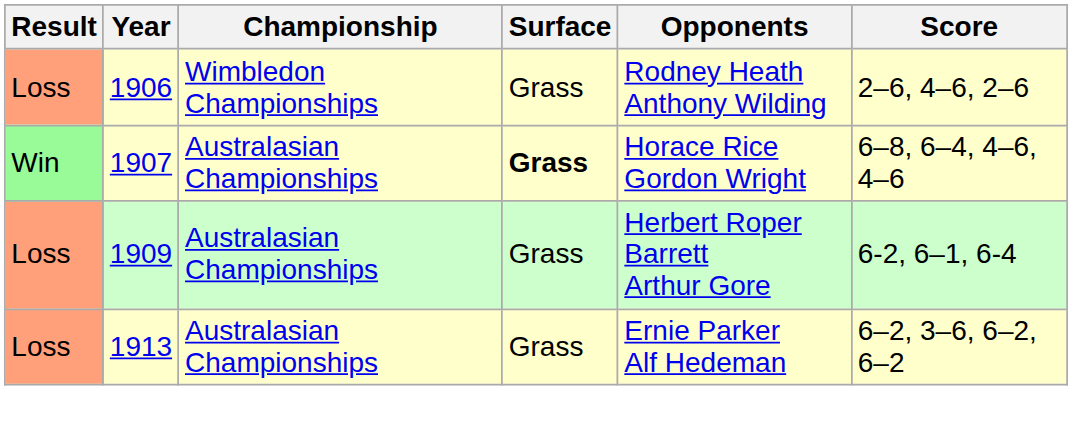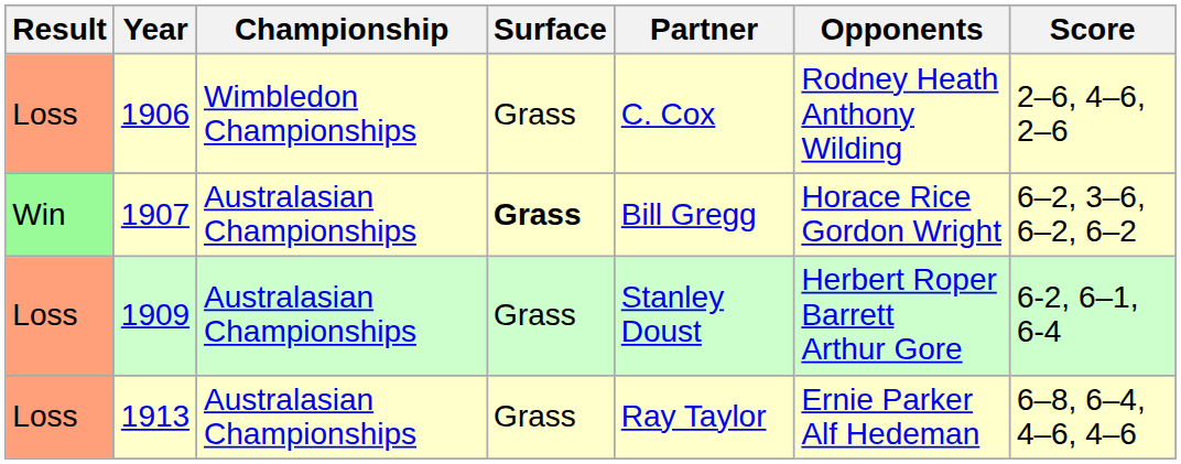+ column: Partner | C. Cox | Bill Gregg | Stanley Doust | Ray Taylor
1907 | Score: 6–8, 6–4, 4–6, 4–6 -> 6–2, 3–6, 6–2, 6–2
1913 | Score: 6–2, 3–6, 6–2, 6–2 -> 6–8, 6–4, 4–6, 4–6
